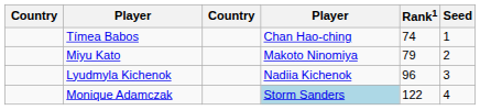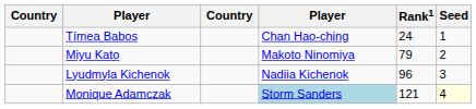Tímea Babos | Rank1: 74 -> 24
Monique Adamczak | Rank1: 122 -> 121
Monique Adamczak | Seed: no background -> lightyellow background
